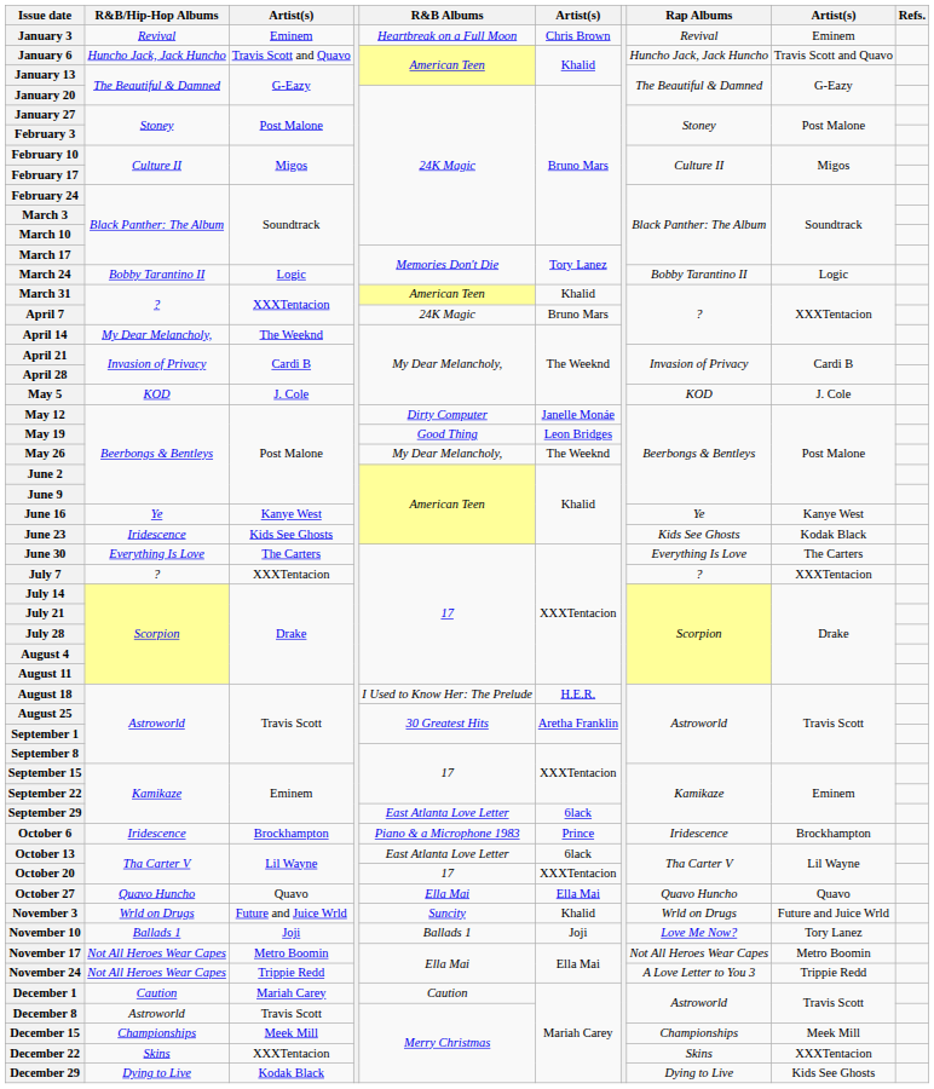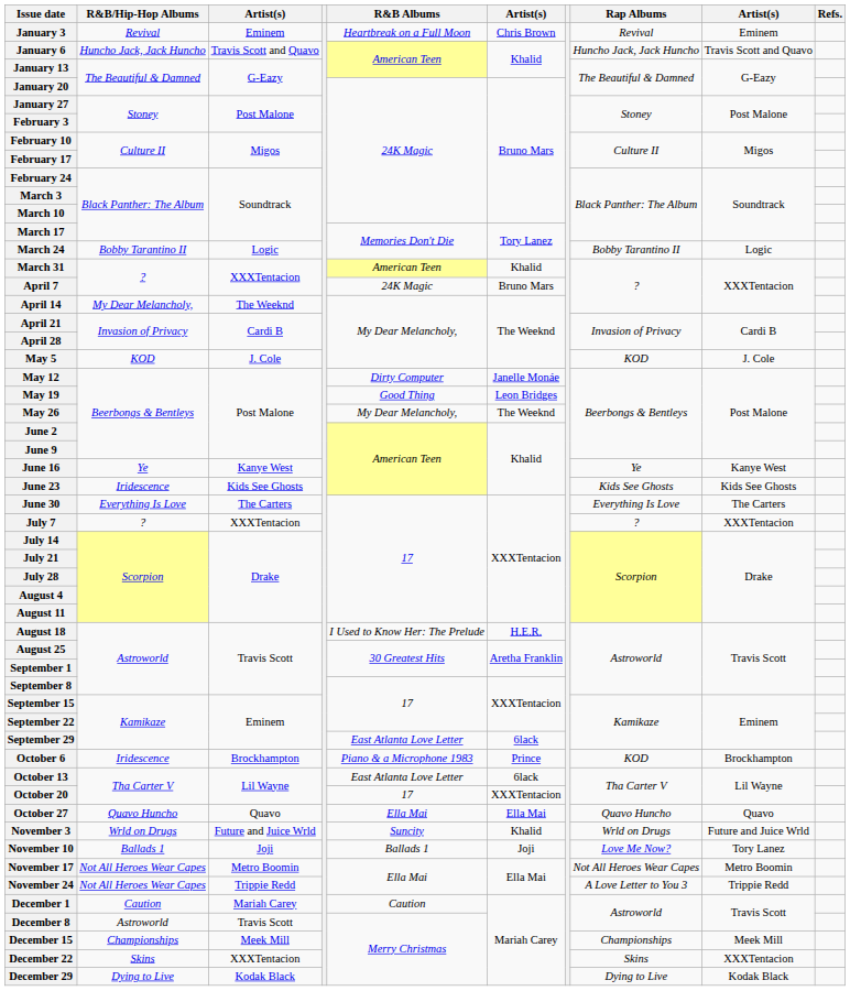June 23 | column 9: Kodak Black -> Kids See Ghosts
October 6 | Rap Albums: Iridescence -> KOD
December 29 | column 9: Kids See Ghosts -> Kodak Black
